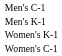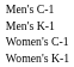rows swapped: Women's C-1 <-> Women's K-1
